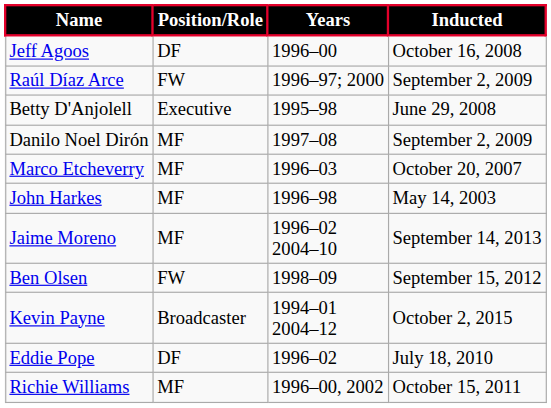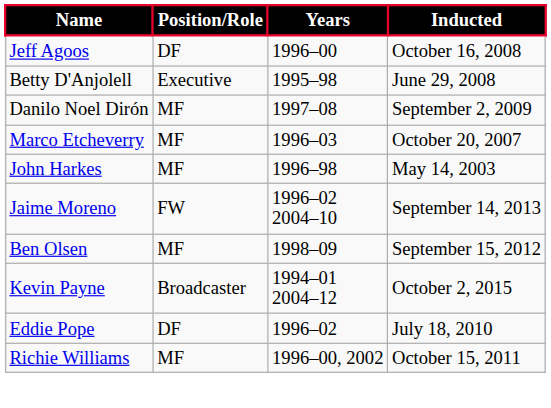- row: Raúl Díaz Arce | FW | 1996–97; 2000 | September 2, 2009
Jaime Moreno | Position/Role: MF -> FW
Ben Olsen | Position/Role: FW -> MF
